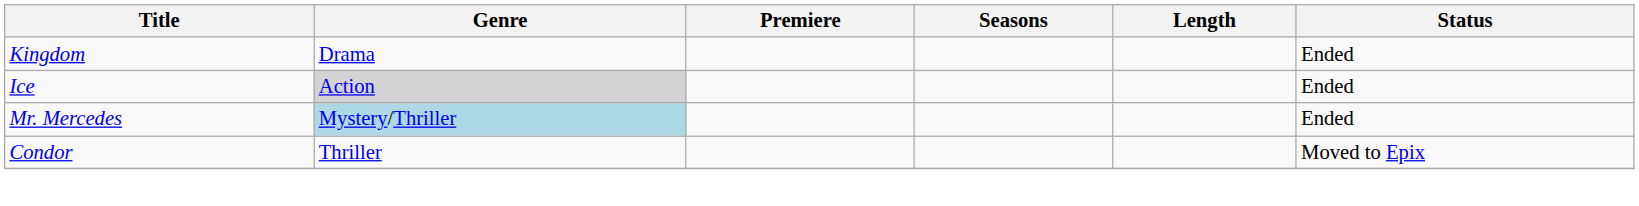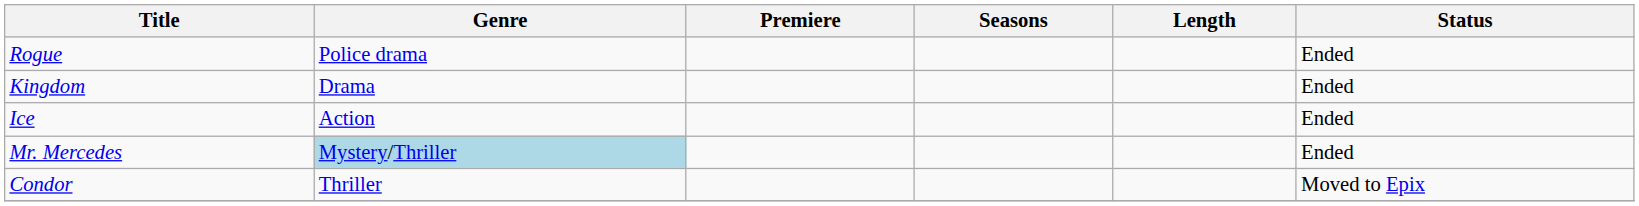+ row: Rogue | Police drama | Ended
Ice | Genre: lightgrey background -> no background
